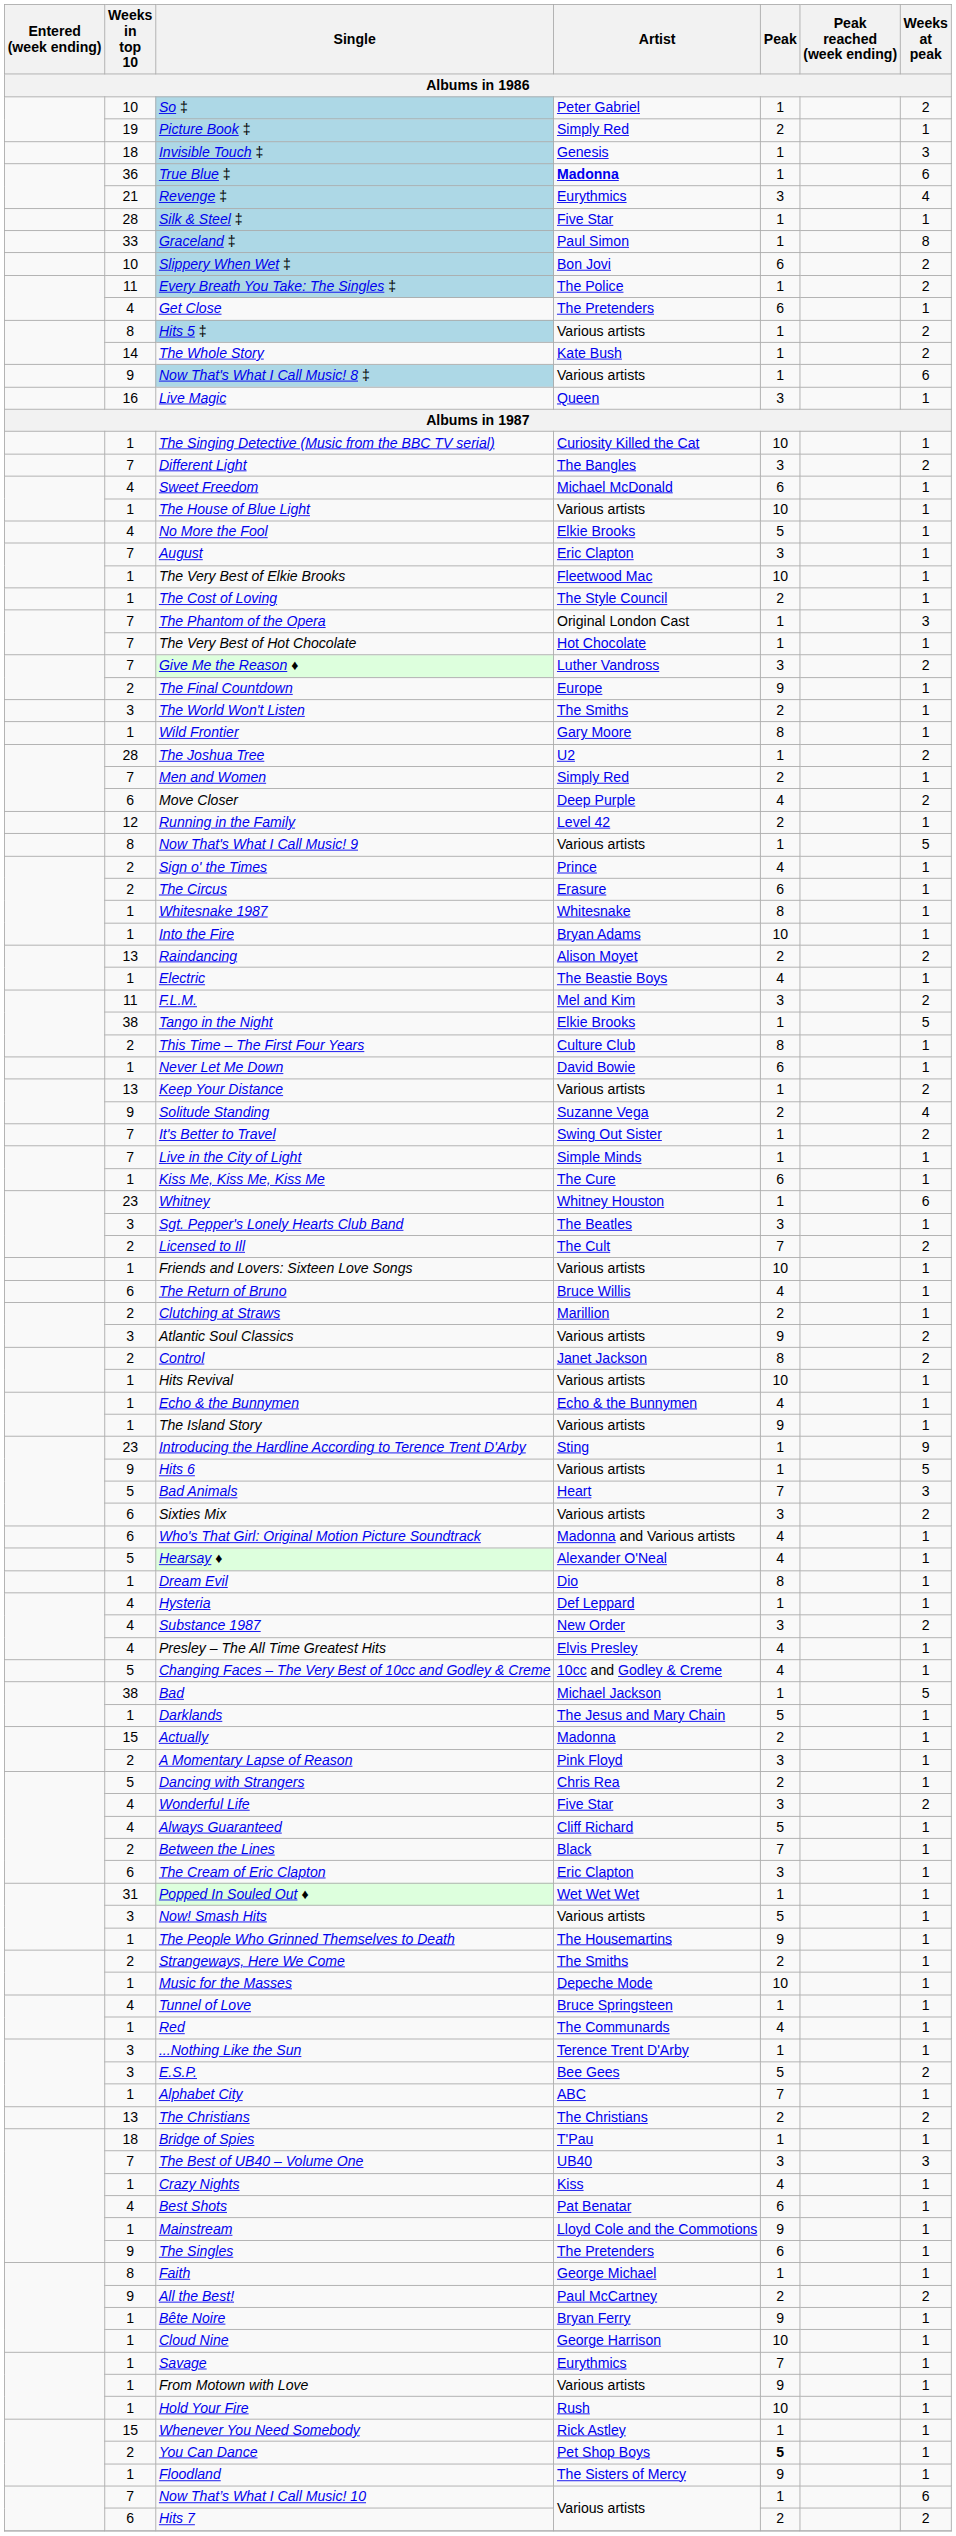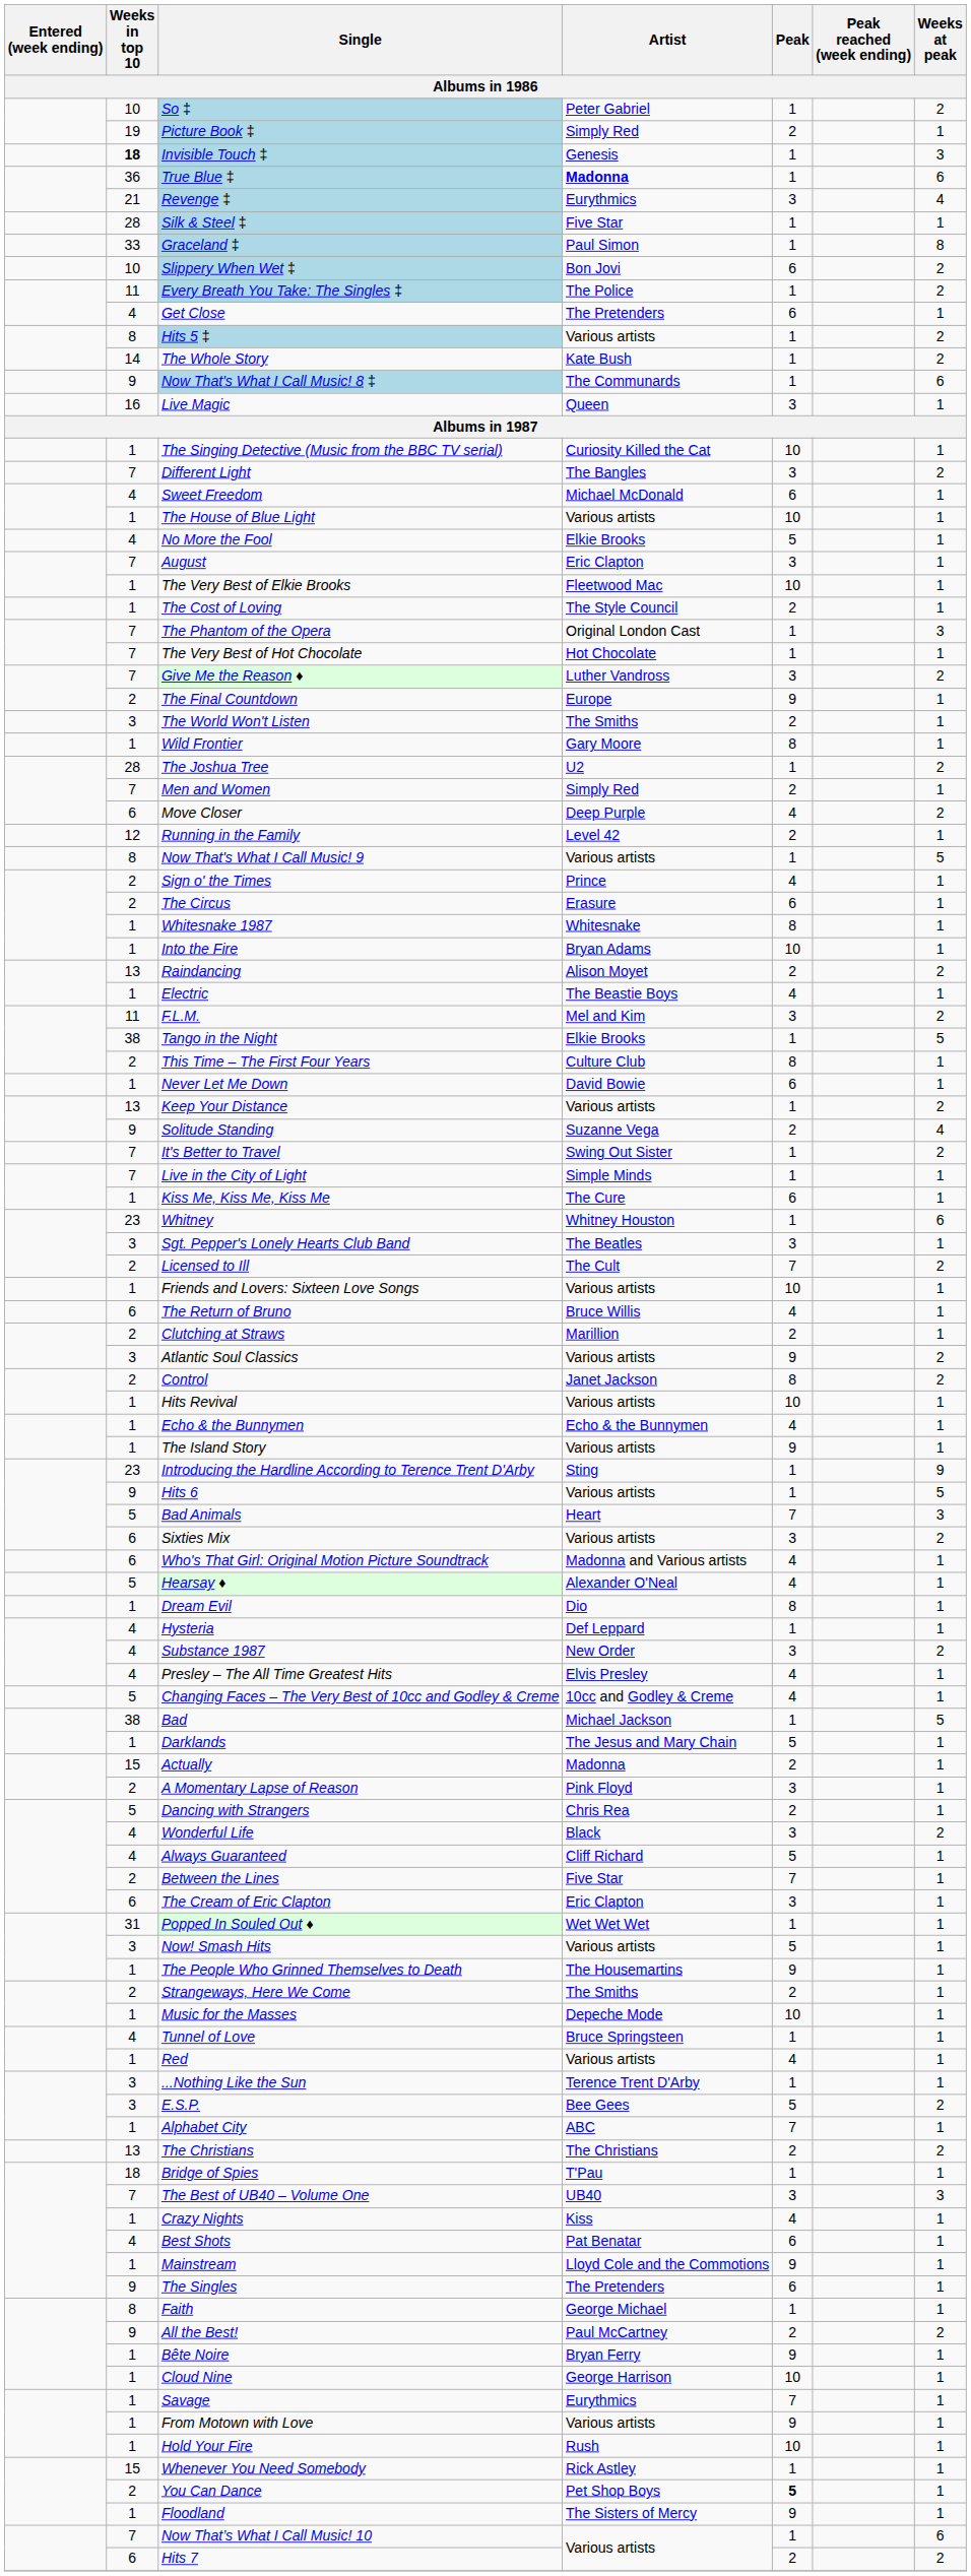Invisible Touch ‡ | Weeks in top 10: normal -> bold
Now That's What I Call Music! 8 ‡ | Artist: Various artists -> The Communards
Wonderful Life | Artist: Five Star -> Black
Between the Lines | Artist: Black -> Five Star
Red | Artist: The Communards -> Various artists
